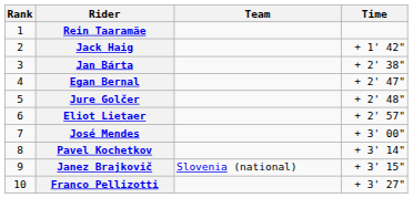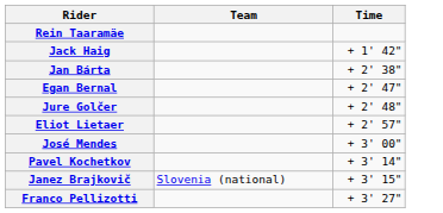- column: Rank | 1 | 2 | 3 | 4 | 5 | 6 | 7 | 8 | 9 | 10
